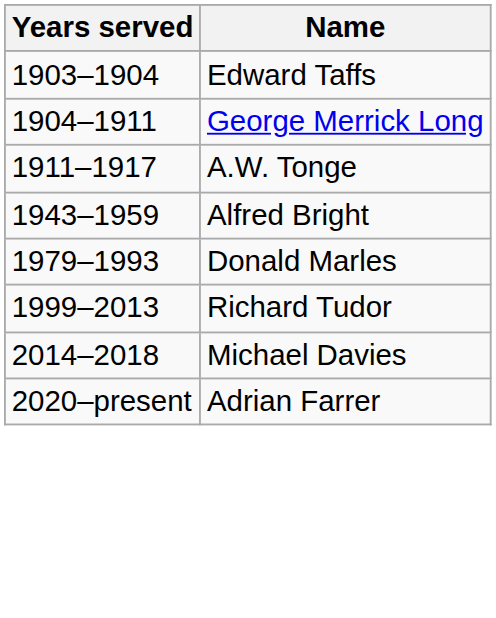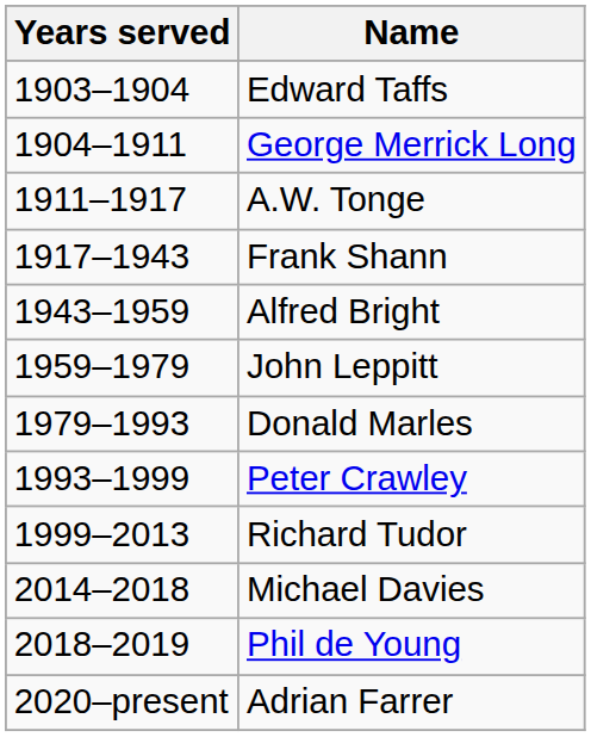+ row: 1917–1943 | Frank Shann
+ row: 1959–1979 | John Leppitt
+ row: 1993–1999 | Peter Crawley
+ row: 2018–2019 | Phil de Young
